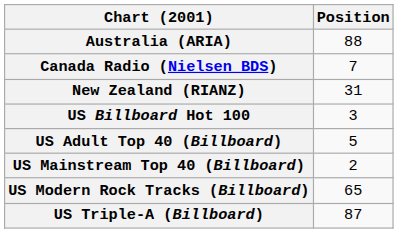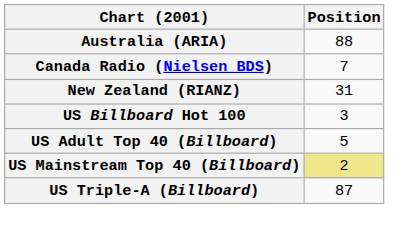US Mainstream Top 40 (Billboard) | Position: no background -> khaki background
- row: US Modern Rock Tracks (Billboard) | 65
